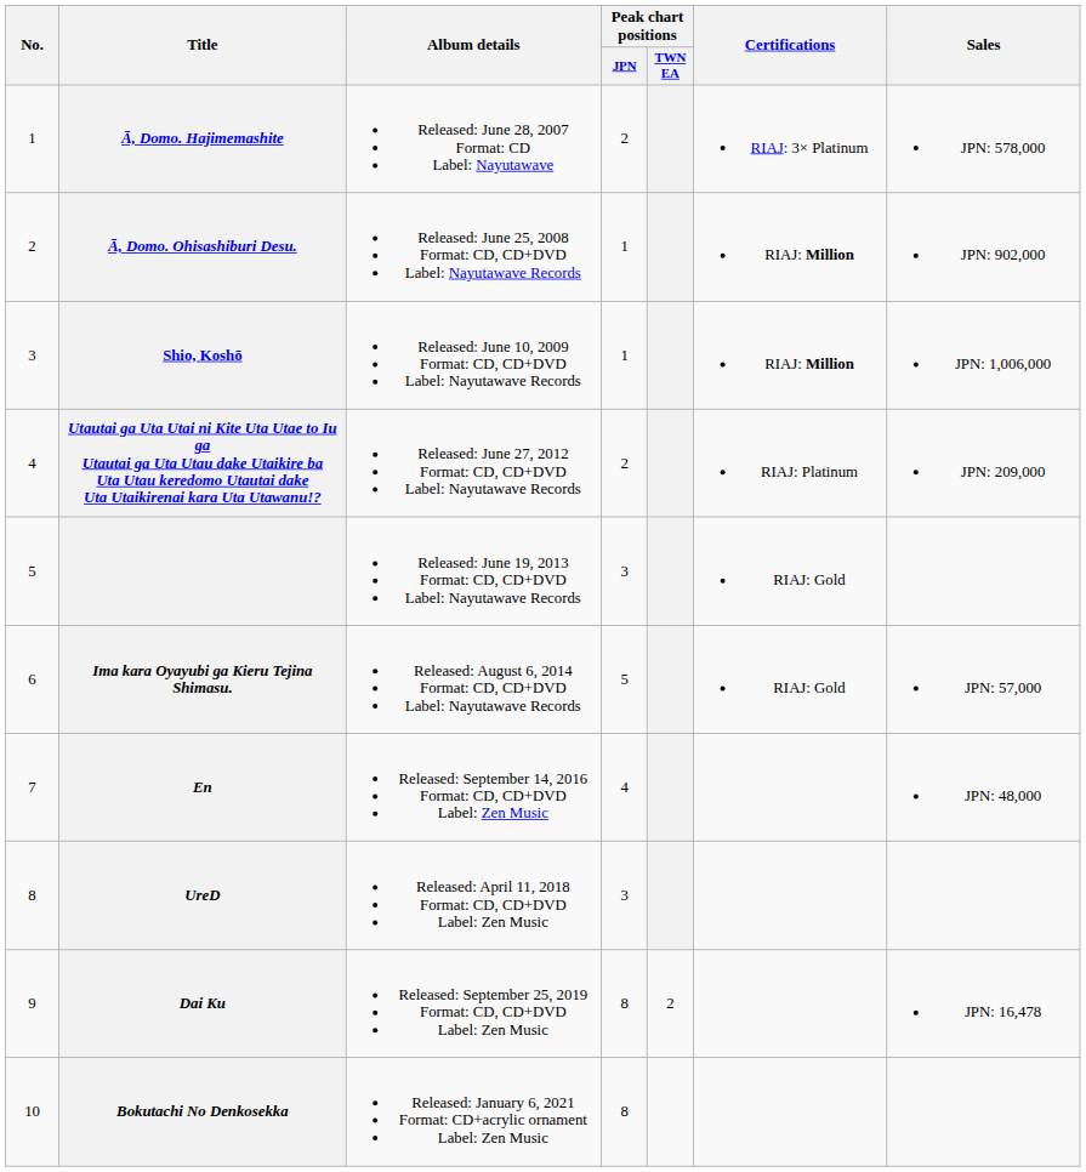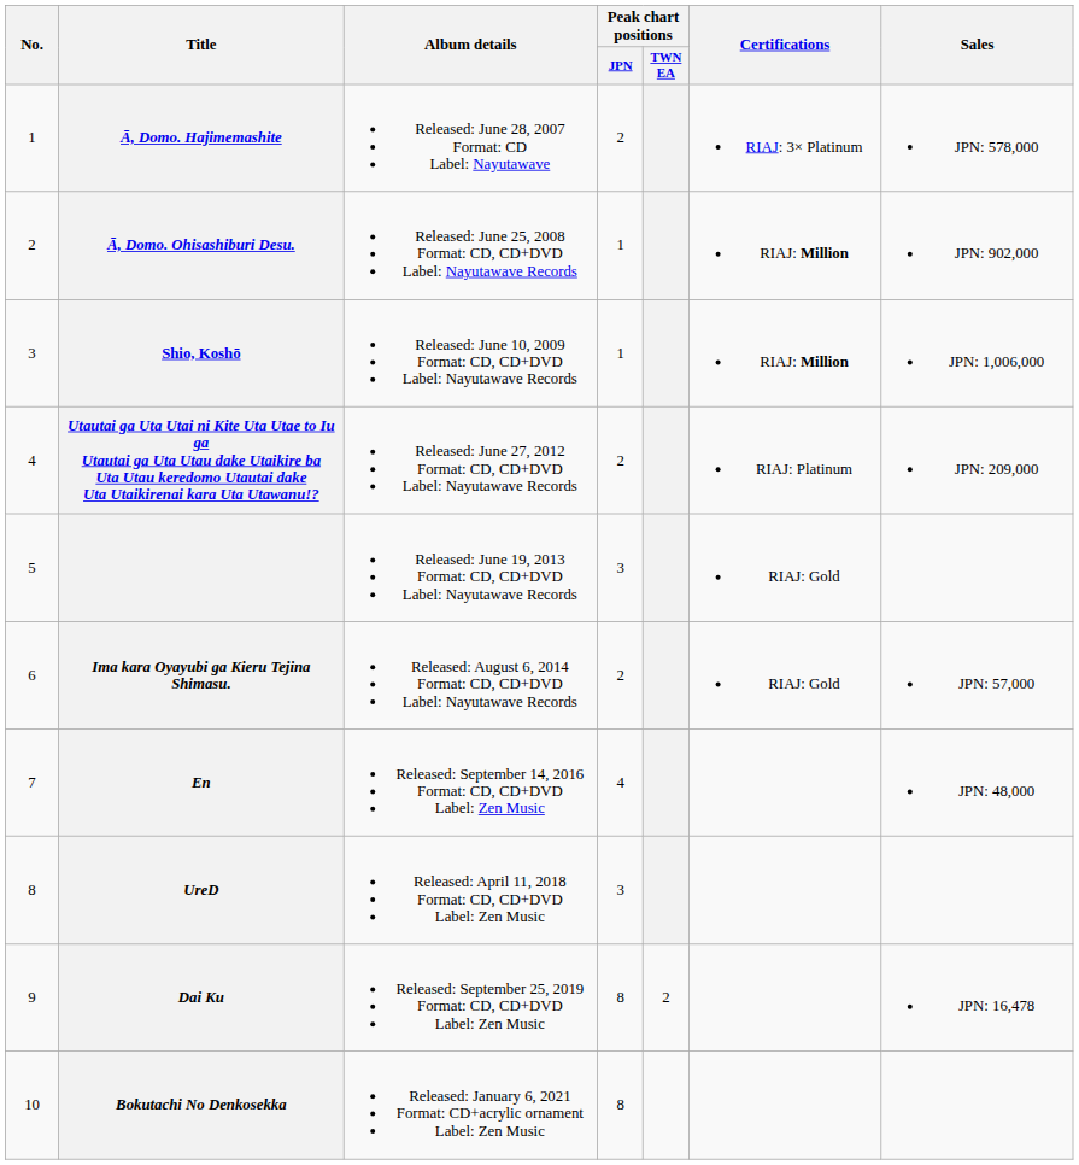Ima kara Oyayubi ga Kieru Tejina Shimasu. | Peak chart positions / JPN: 5 -> 2
